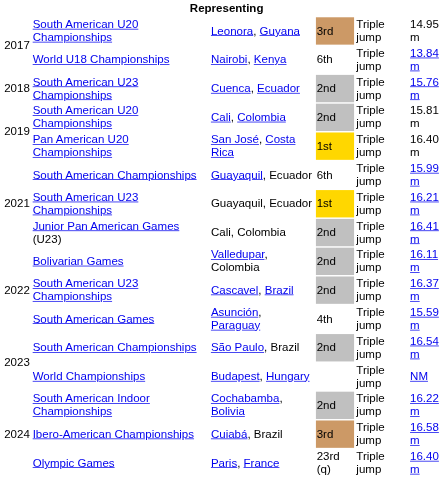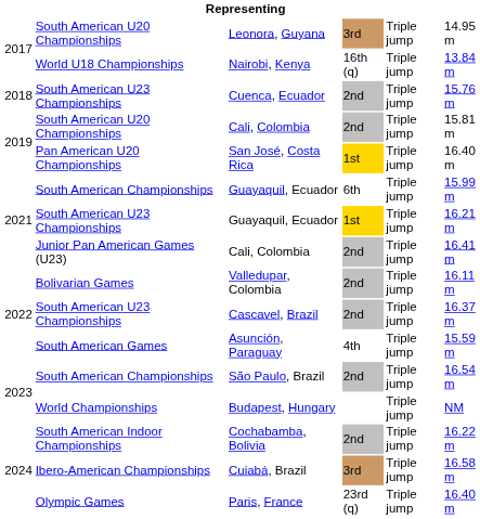Nairobi, Kenya | column 4: 6th -> 16th (q)
